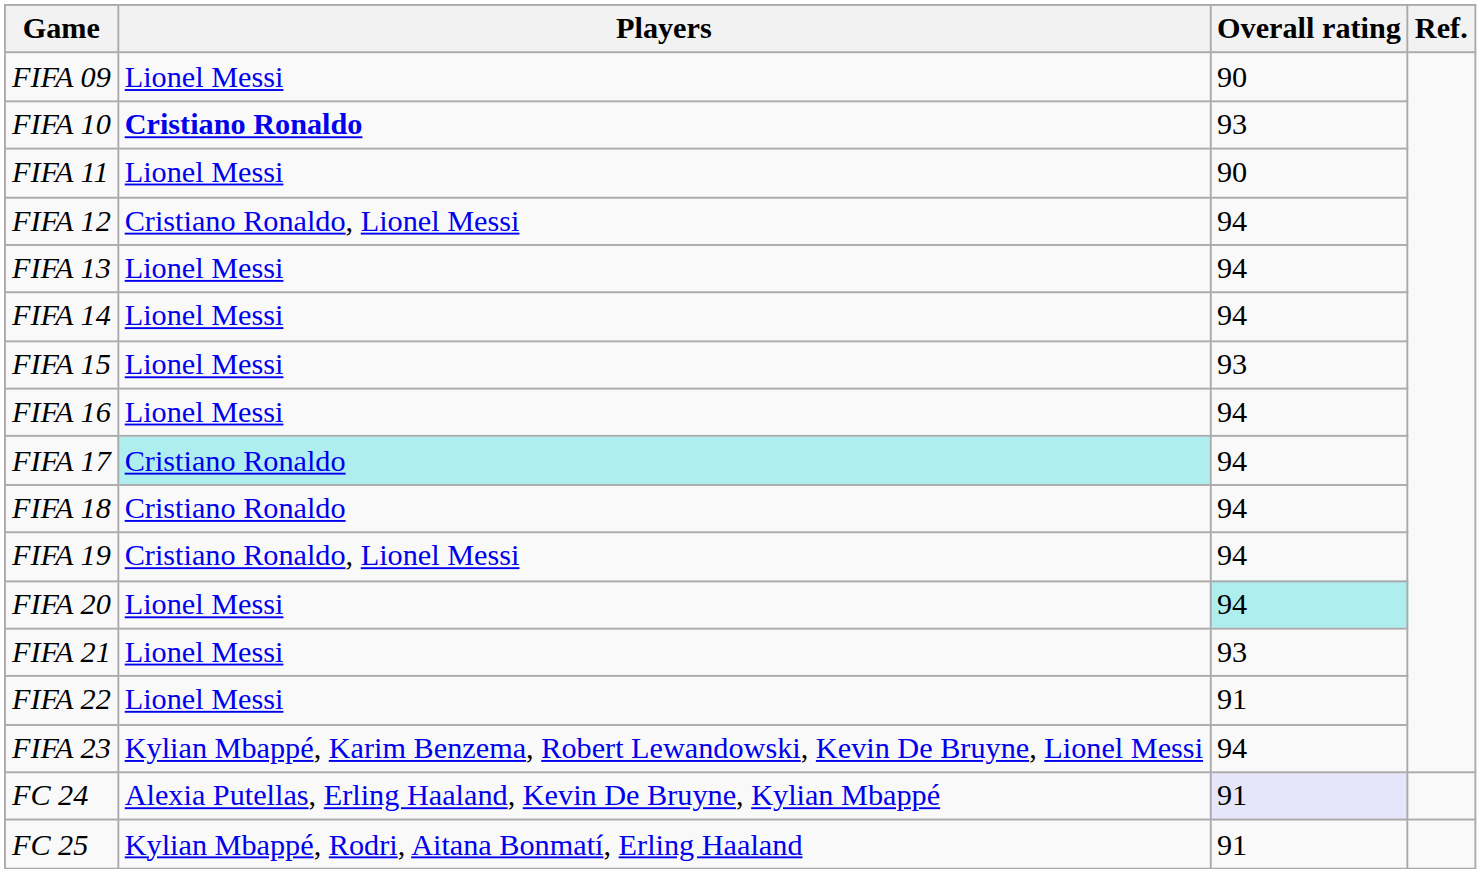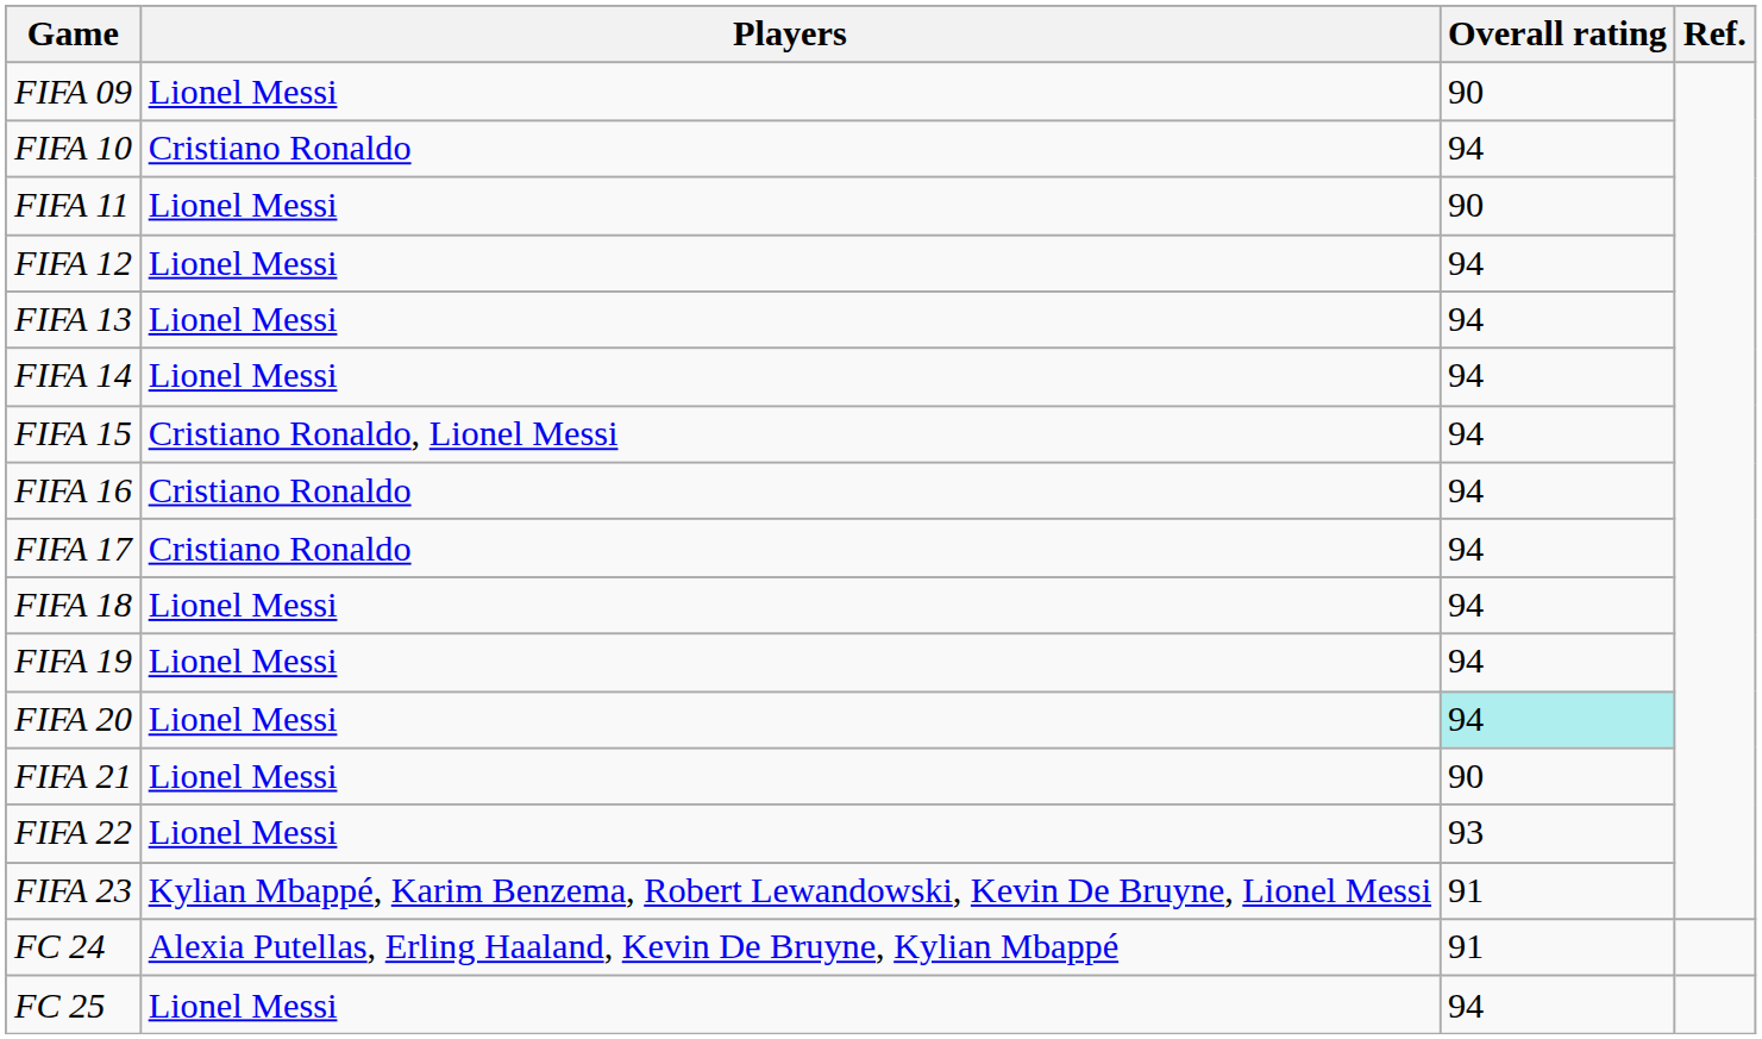FIFA 10 | Players: bold -> normal
FIFA 10 | Overall rating: 93 -> 94
FIFA 12 | Players: Cristiano Ronaldo, Lionel Messi -> Lionel Messi
FIFA 15 | Players: Lionel Messi -> Cristiano Ronaldo, Lionel Messi
FIFA 15 | Overall rating: 93 -> 94
FIFA 16 | Players: Lionel Messi -> Cristiano Ronaldo
FIFA 17 | Players: paleturquoise background -> no background
FIFA 18 | Players: Cristiano Ronaldo -> Lionel Messi
FIFA 19 | Players: Cristiano Ronaldo, Lionel Messi -> Lionel Messi
FIFA 21 | Overall rating: 93 -> 90
FIFA 22 | Overall rating: 91 -> 93
FIFA 23 | Overall rating: 94 -> 91
FC 24 | Overall rating: lavender background -> no background
FC 25 | Players: Kylian Mbappé, Rodri, Aitana Bonmatí, Erling Haaland -> Lionel Messi
FC 25 | Overall rating: 91 -> 94
